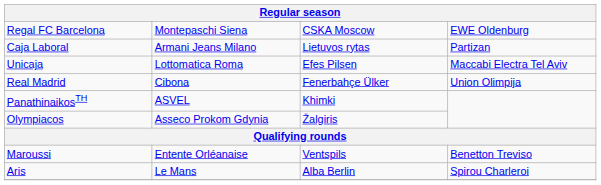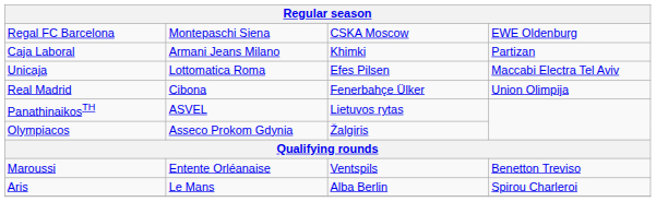Caja Laboral | column 3: Lietuvos rytas -> Khimki
PanathinaikosTH | column 3: Khimki -> Lietuvos rytas
